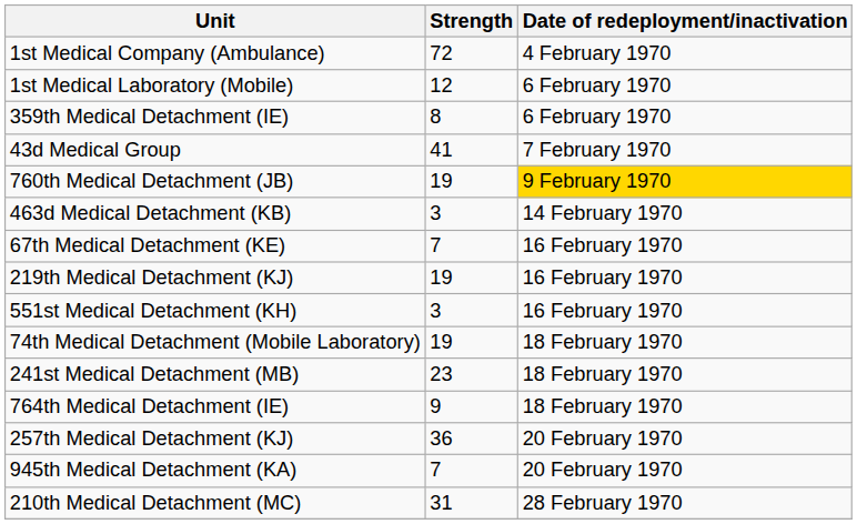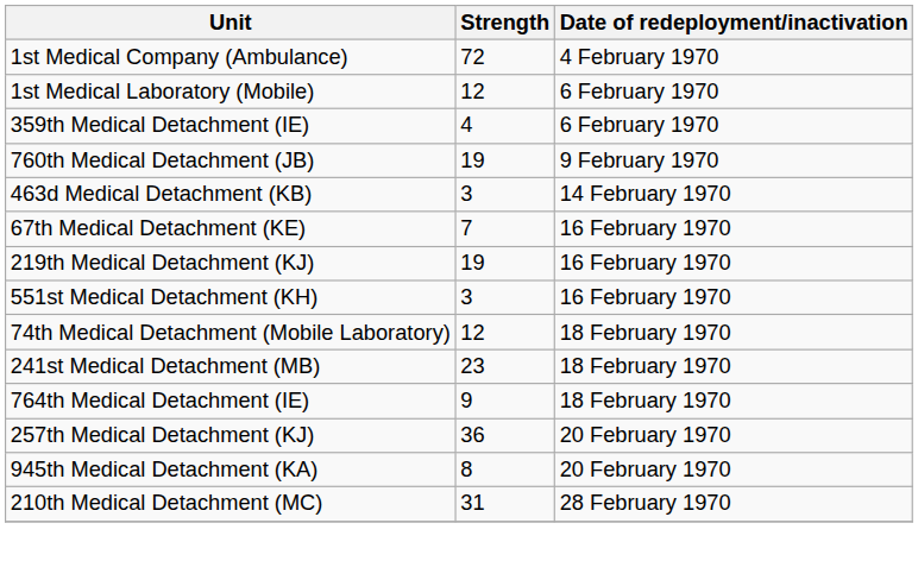359th Medical Detachment (IE) | Strength: 8 -> 4
- row: 43d Medical Group | 41 | 7 February 1970
760th Medical Detachment (JB) | Date of redeployment/inactivation: gold background -> no background
74th Medical Detachment (Mobile Laboratory) | Strength: 19 -> 12
945th Medical Detachment (KA) | Strength: 7 -> 8
